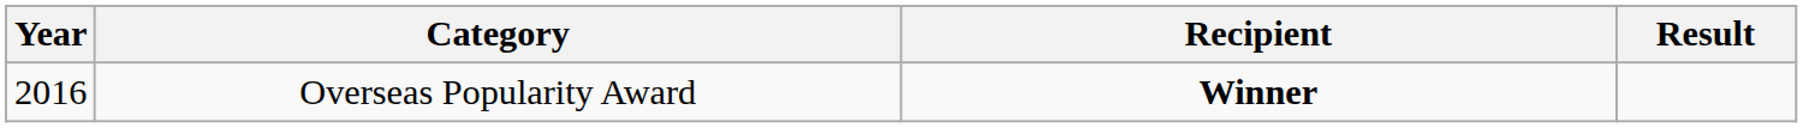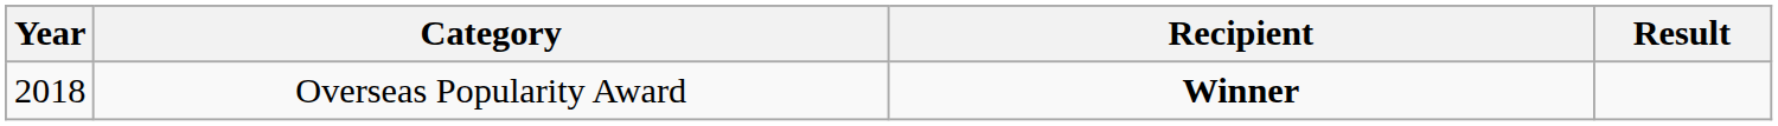Overseas Popularity Award | Year: 2016 -> 2018
